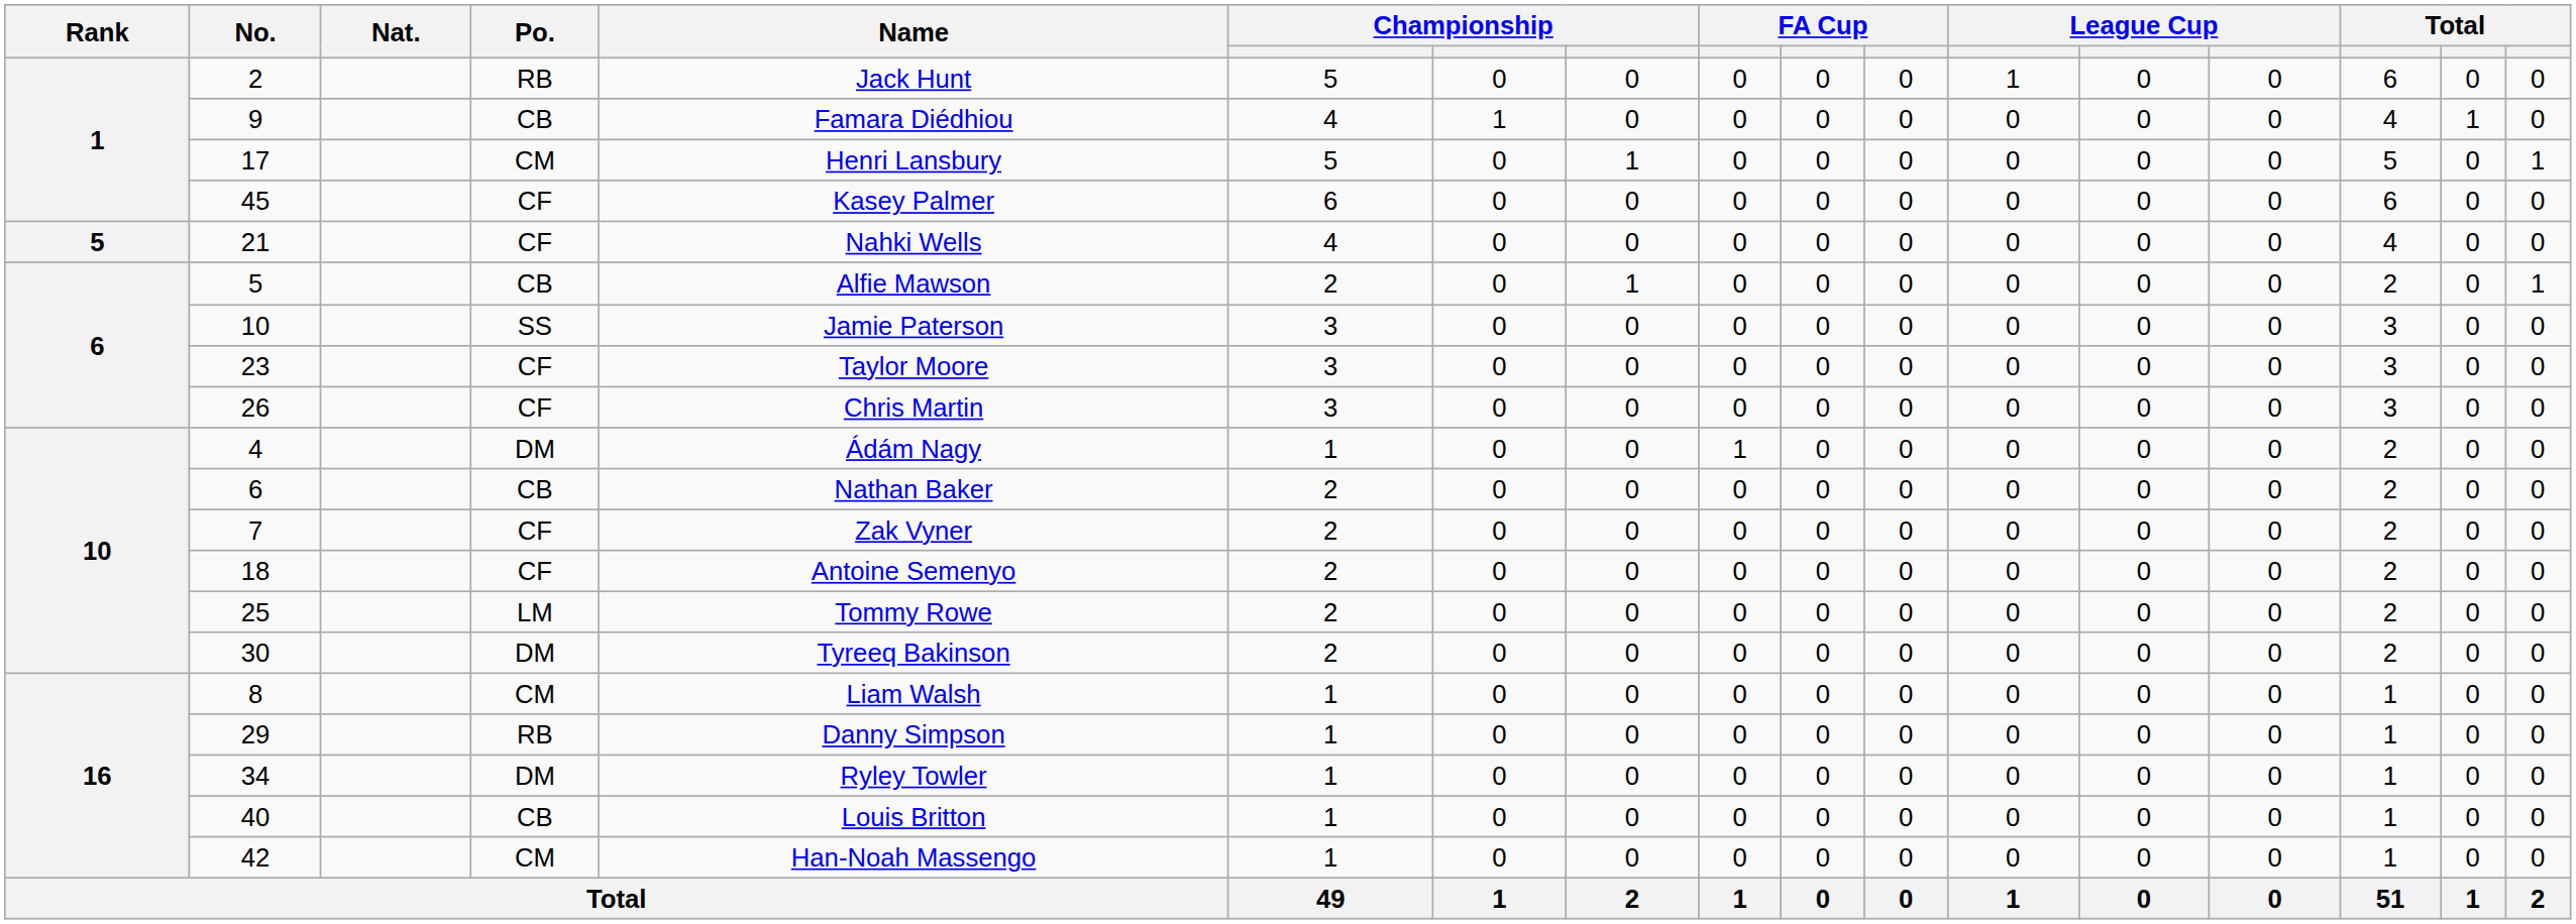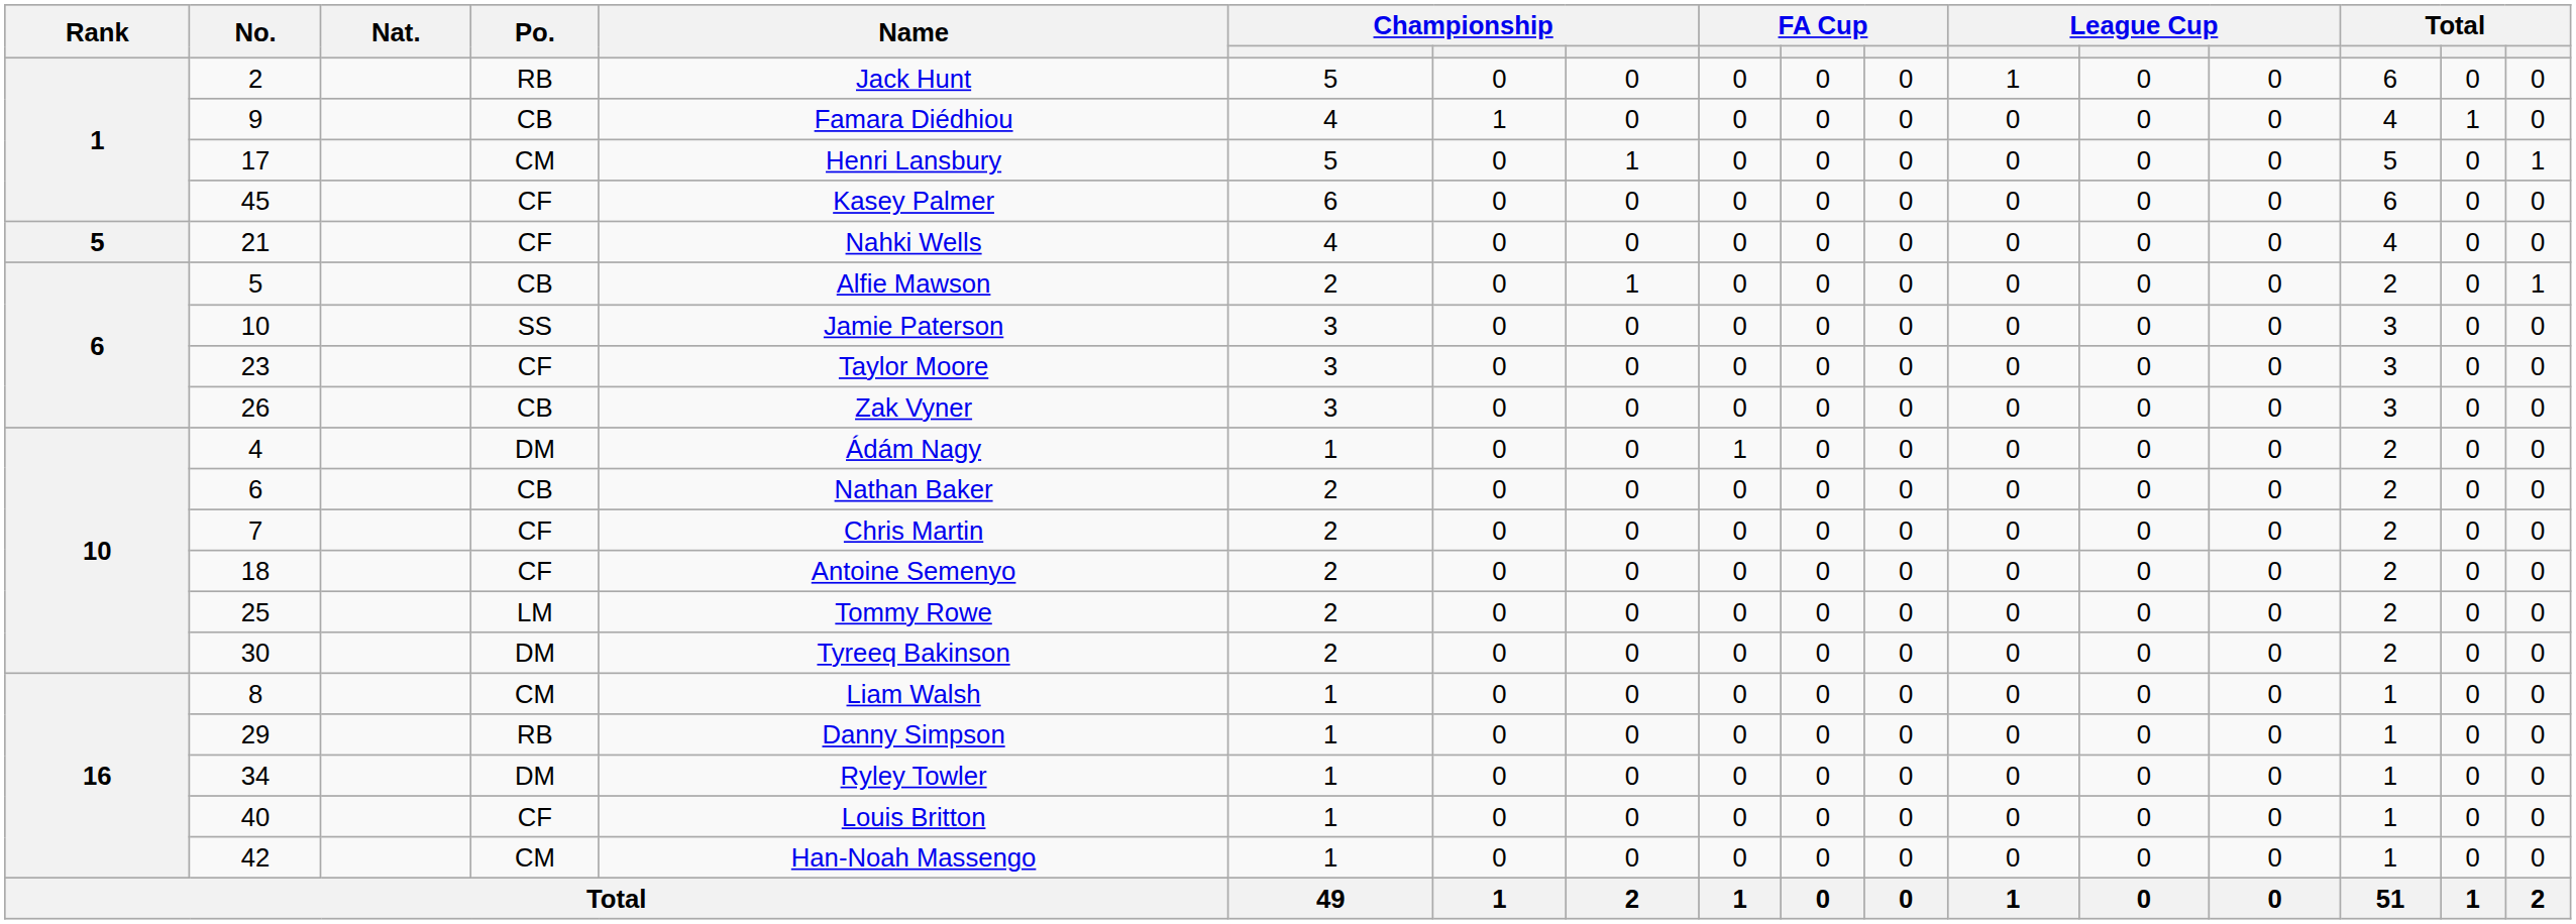26 | Po.: CF -> CB
26 | Name: Chris Martin -> Zak Vyner
7 | Name: Zak Vyner -> Chris Martin
40 | Po.: CB -> CF
